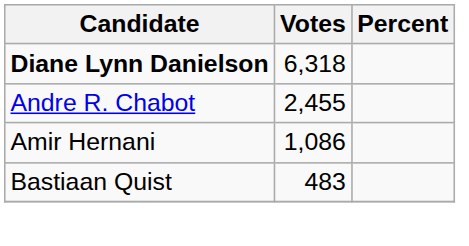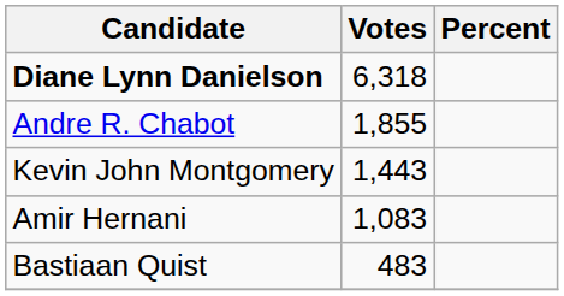Andre R. Chabot | Votes: 2,455 -> 1,855
+ row: Kevin John Montgomery | 1,443
Amir Hernani | Votes: 1,086 -> 1,083
